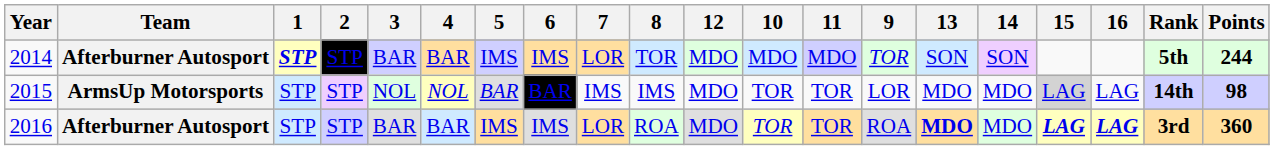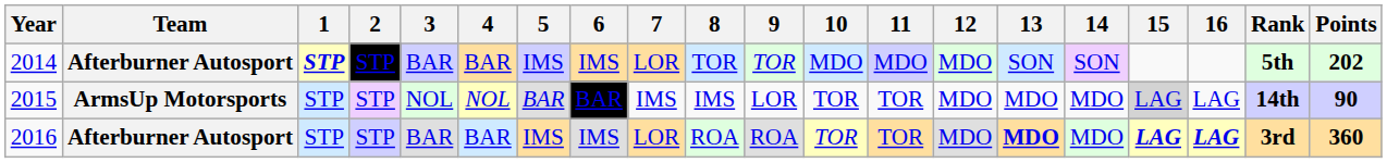columns swapped: 9 <-> 12
2014 | Points: 244 -> 202
2015 | Points: 98 -> 90
